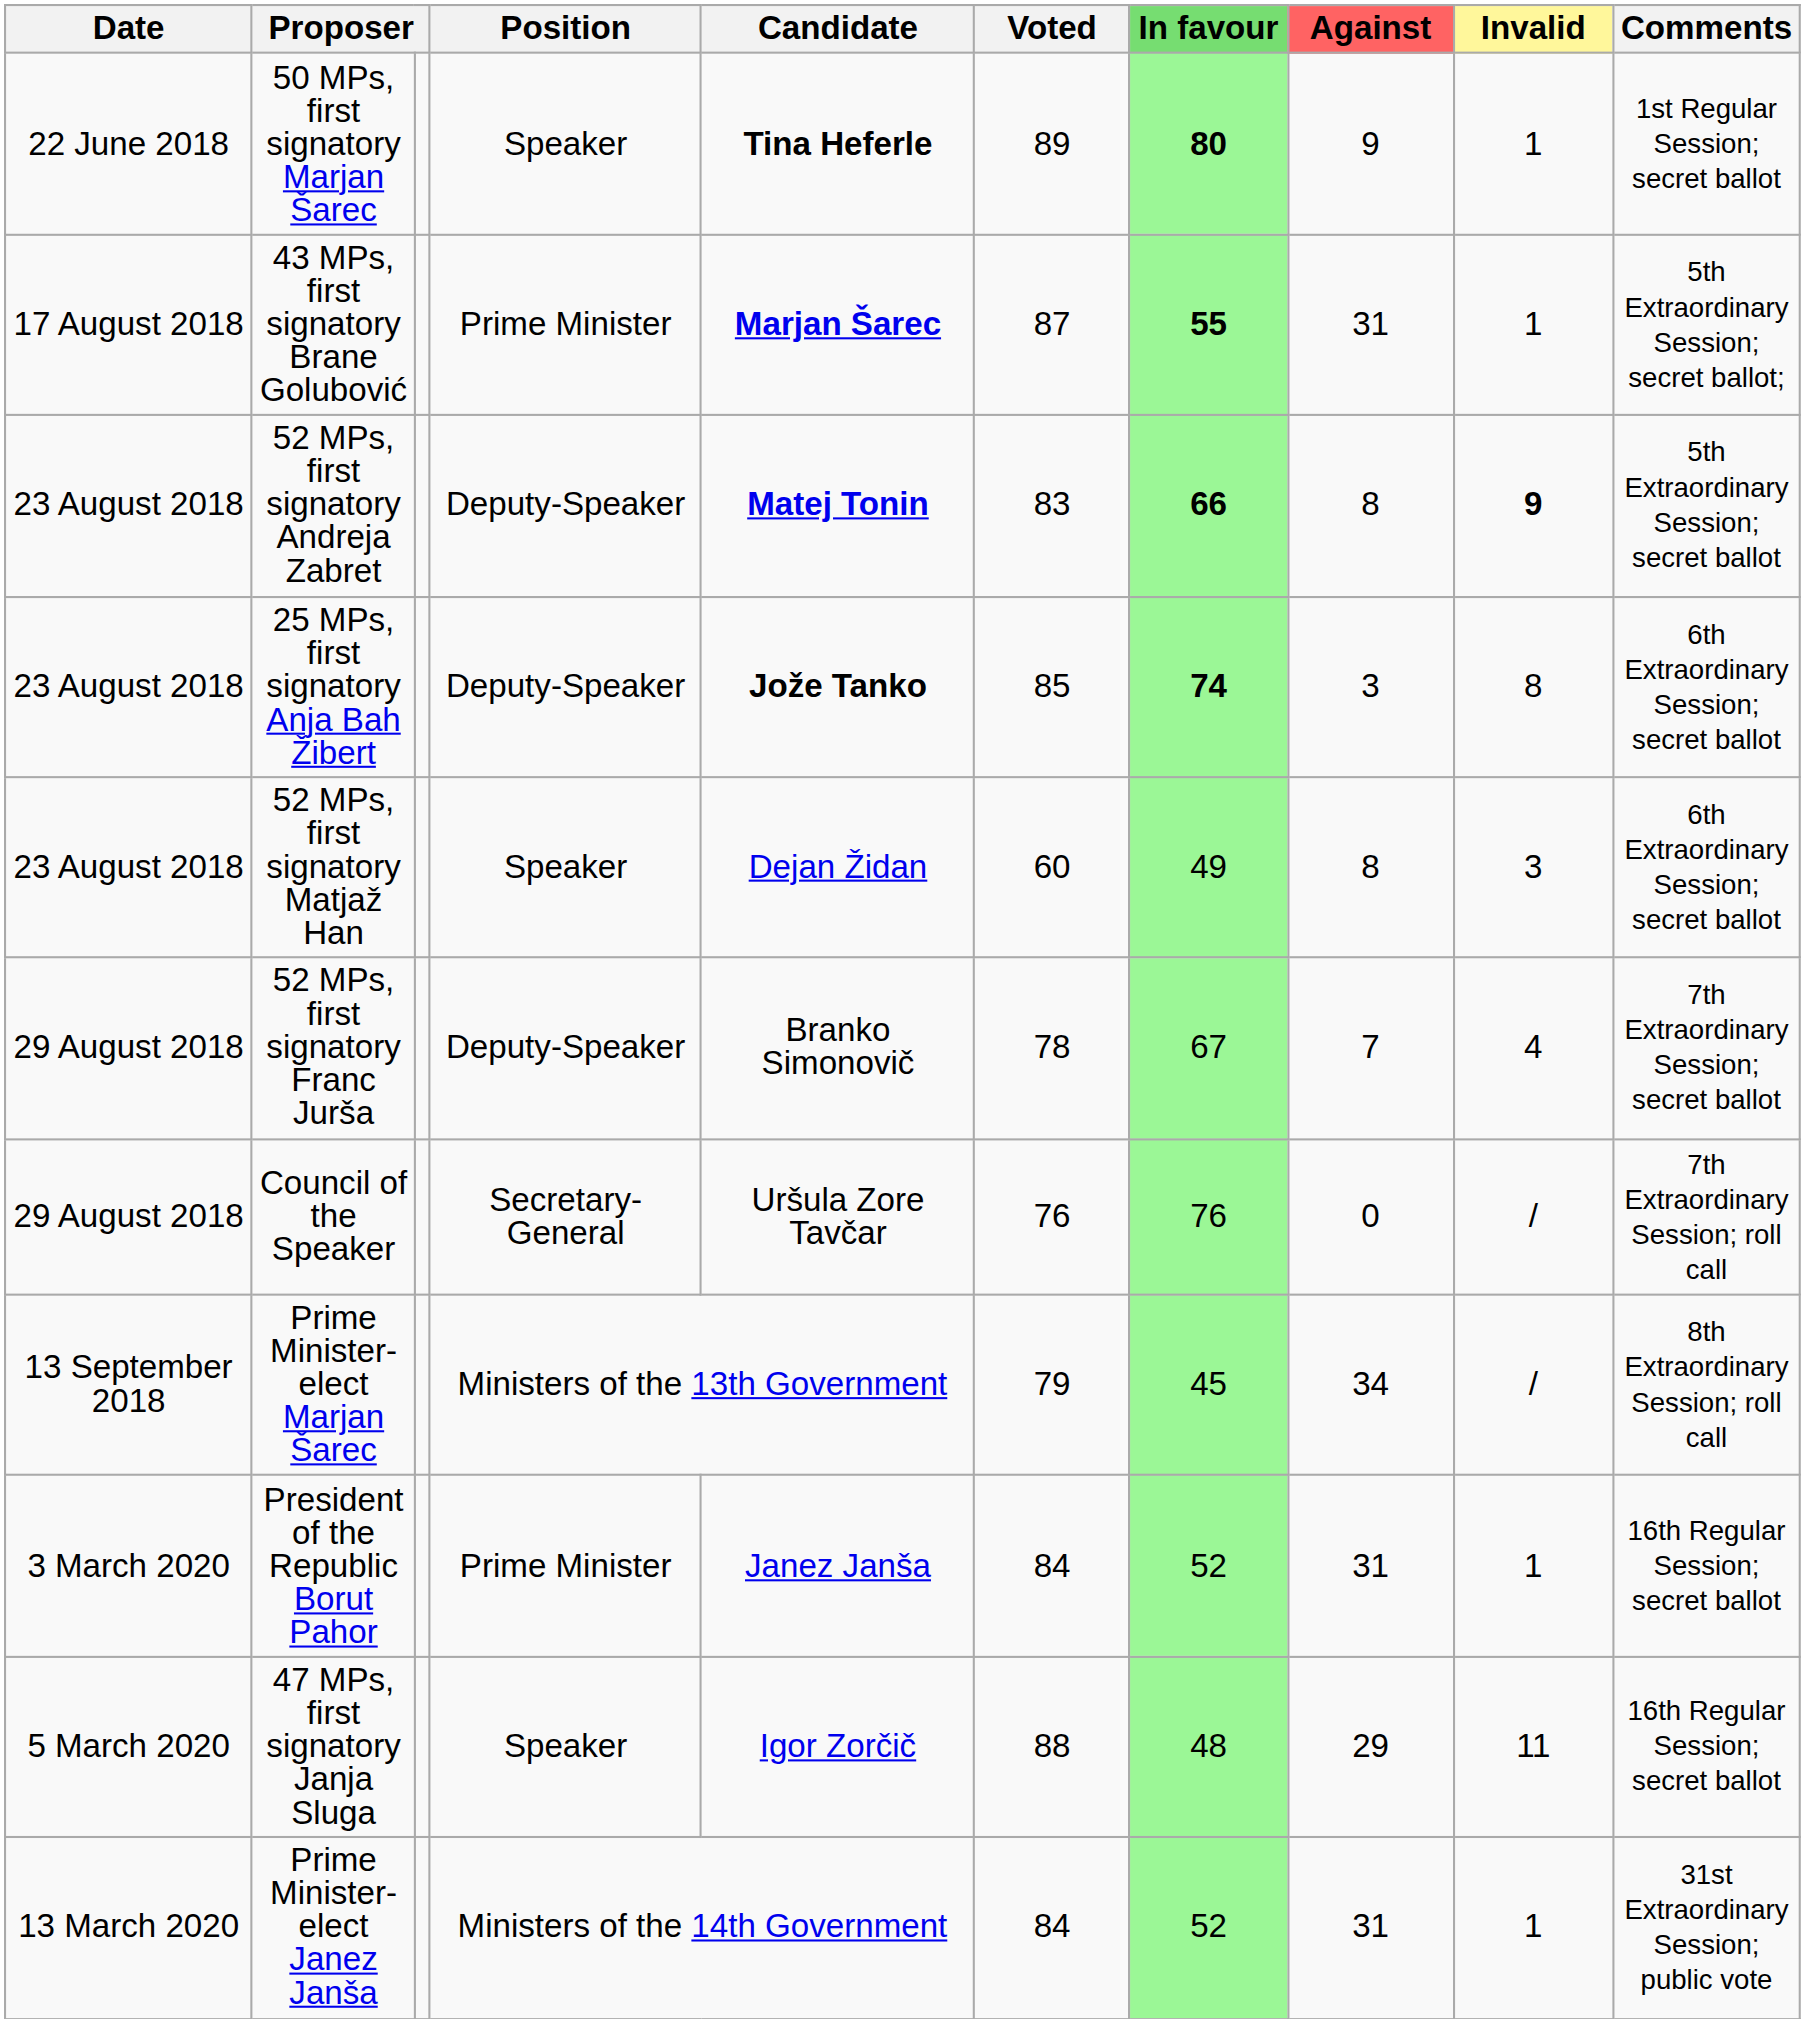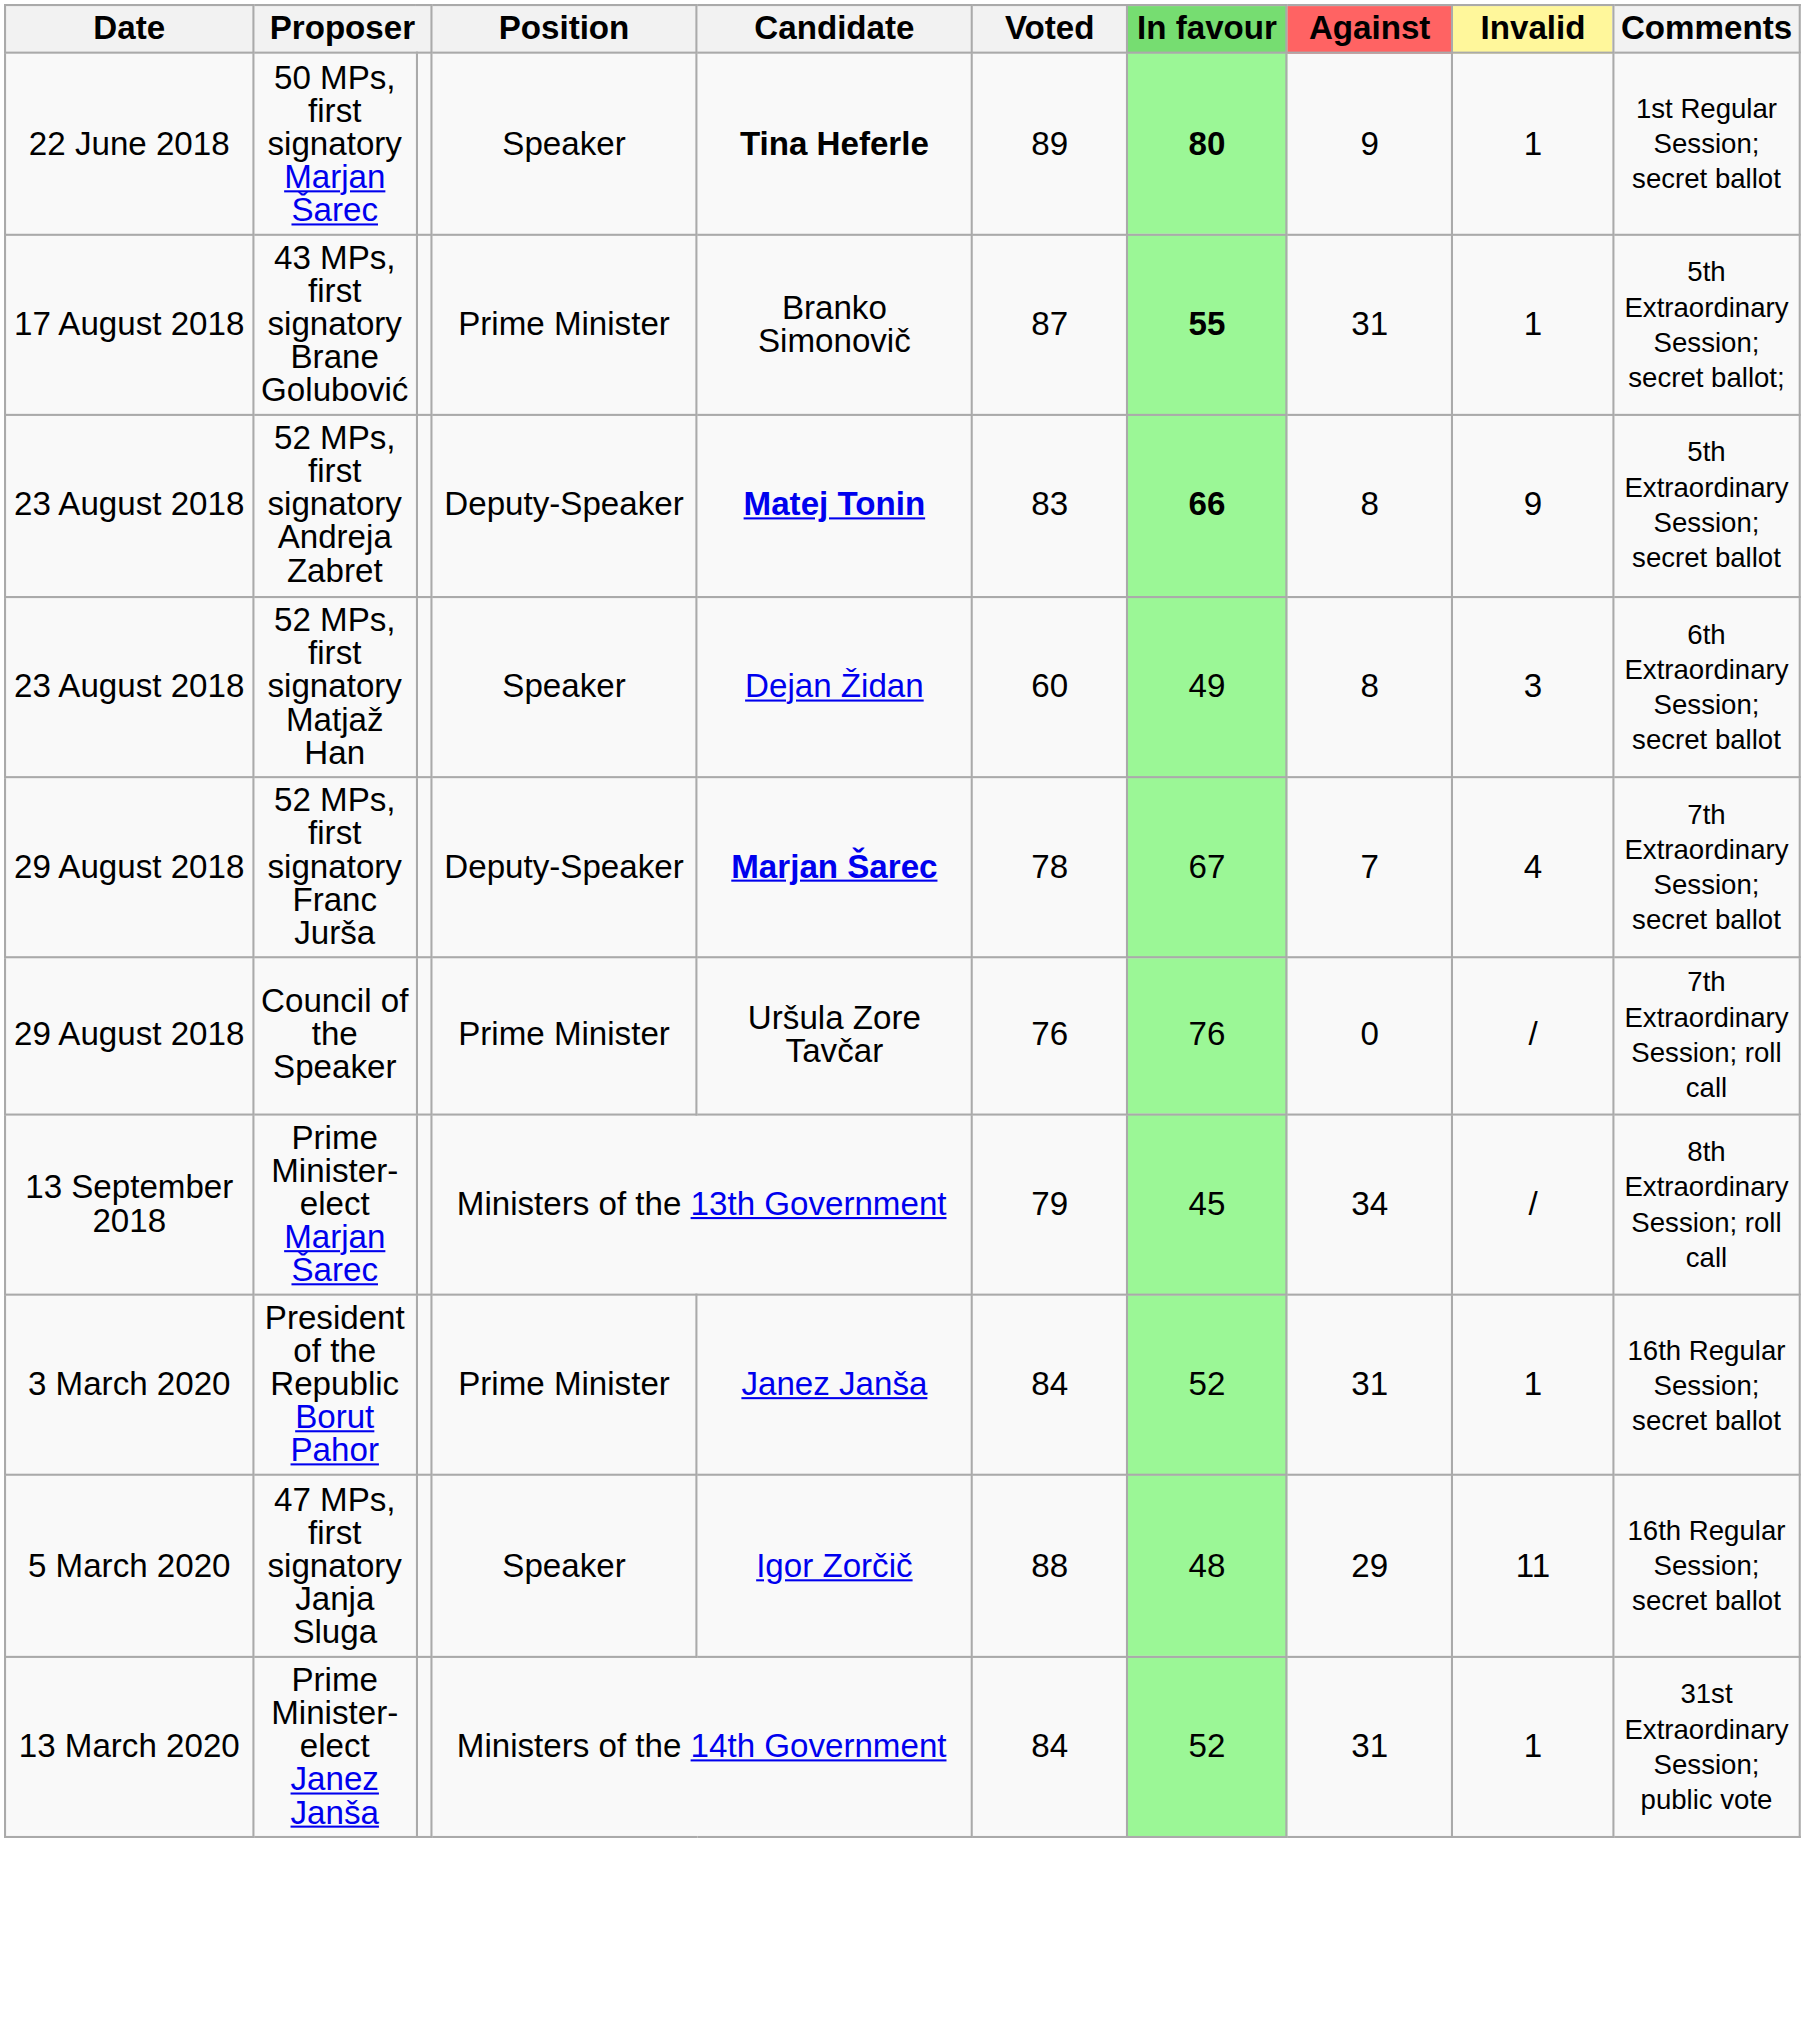43 MPs, first signatory Brane Golubović | Candidate: Marjan Šarec -> Branko Simonovič
52 MPs, first signatory Andreja Zabret | Invalid: bold -> normal
- row: 23 August 2018 | 25 MPs, first signatory Anja Bah Žibert | Deputy-Speaker | Jože Tanko | 85 | 74 | 3 | 8 | 6th Extraordinary Session; secret ballot
52 MPs, first signatory Franc Jurša | Candidate: Branko Simonovič -> Marjan Šarec
Council of the Speaker | Position: Secretary-General -> Prime Minister
